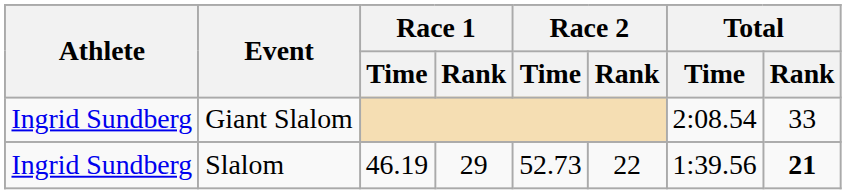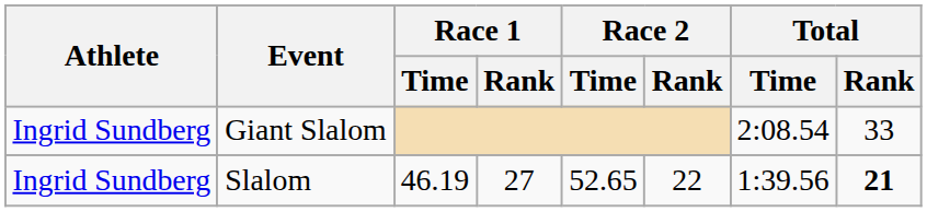Slalom | Race 1 / Rank: 29 -> 27
Slalom | Race 2 / Time: 52.73 -> 52.65
